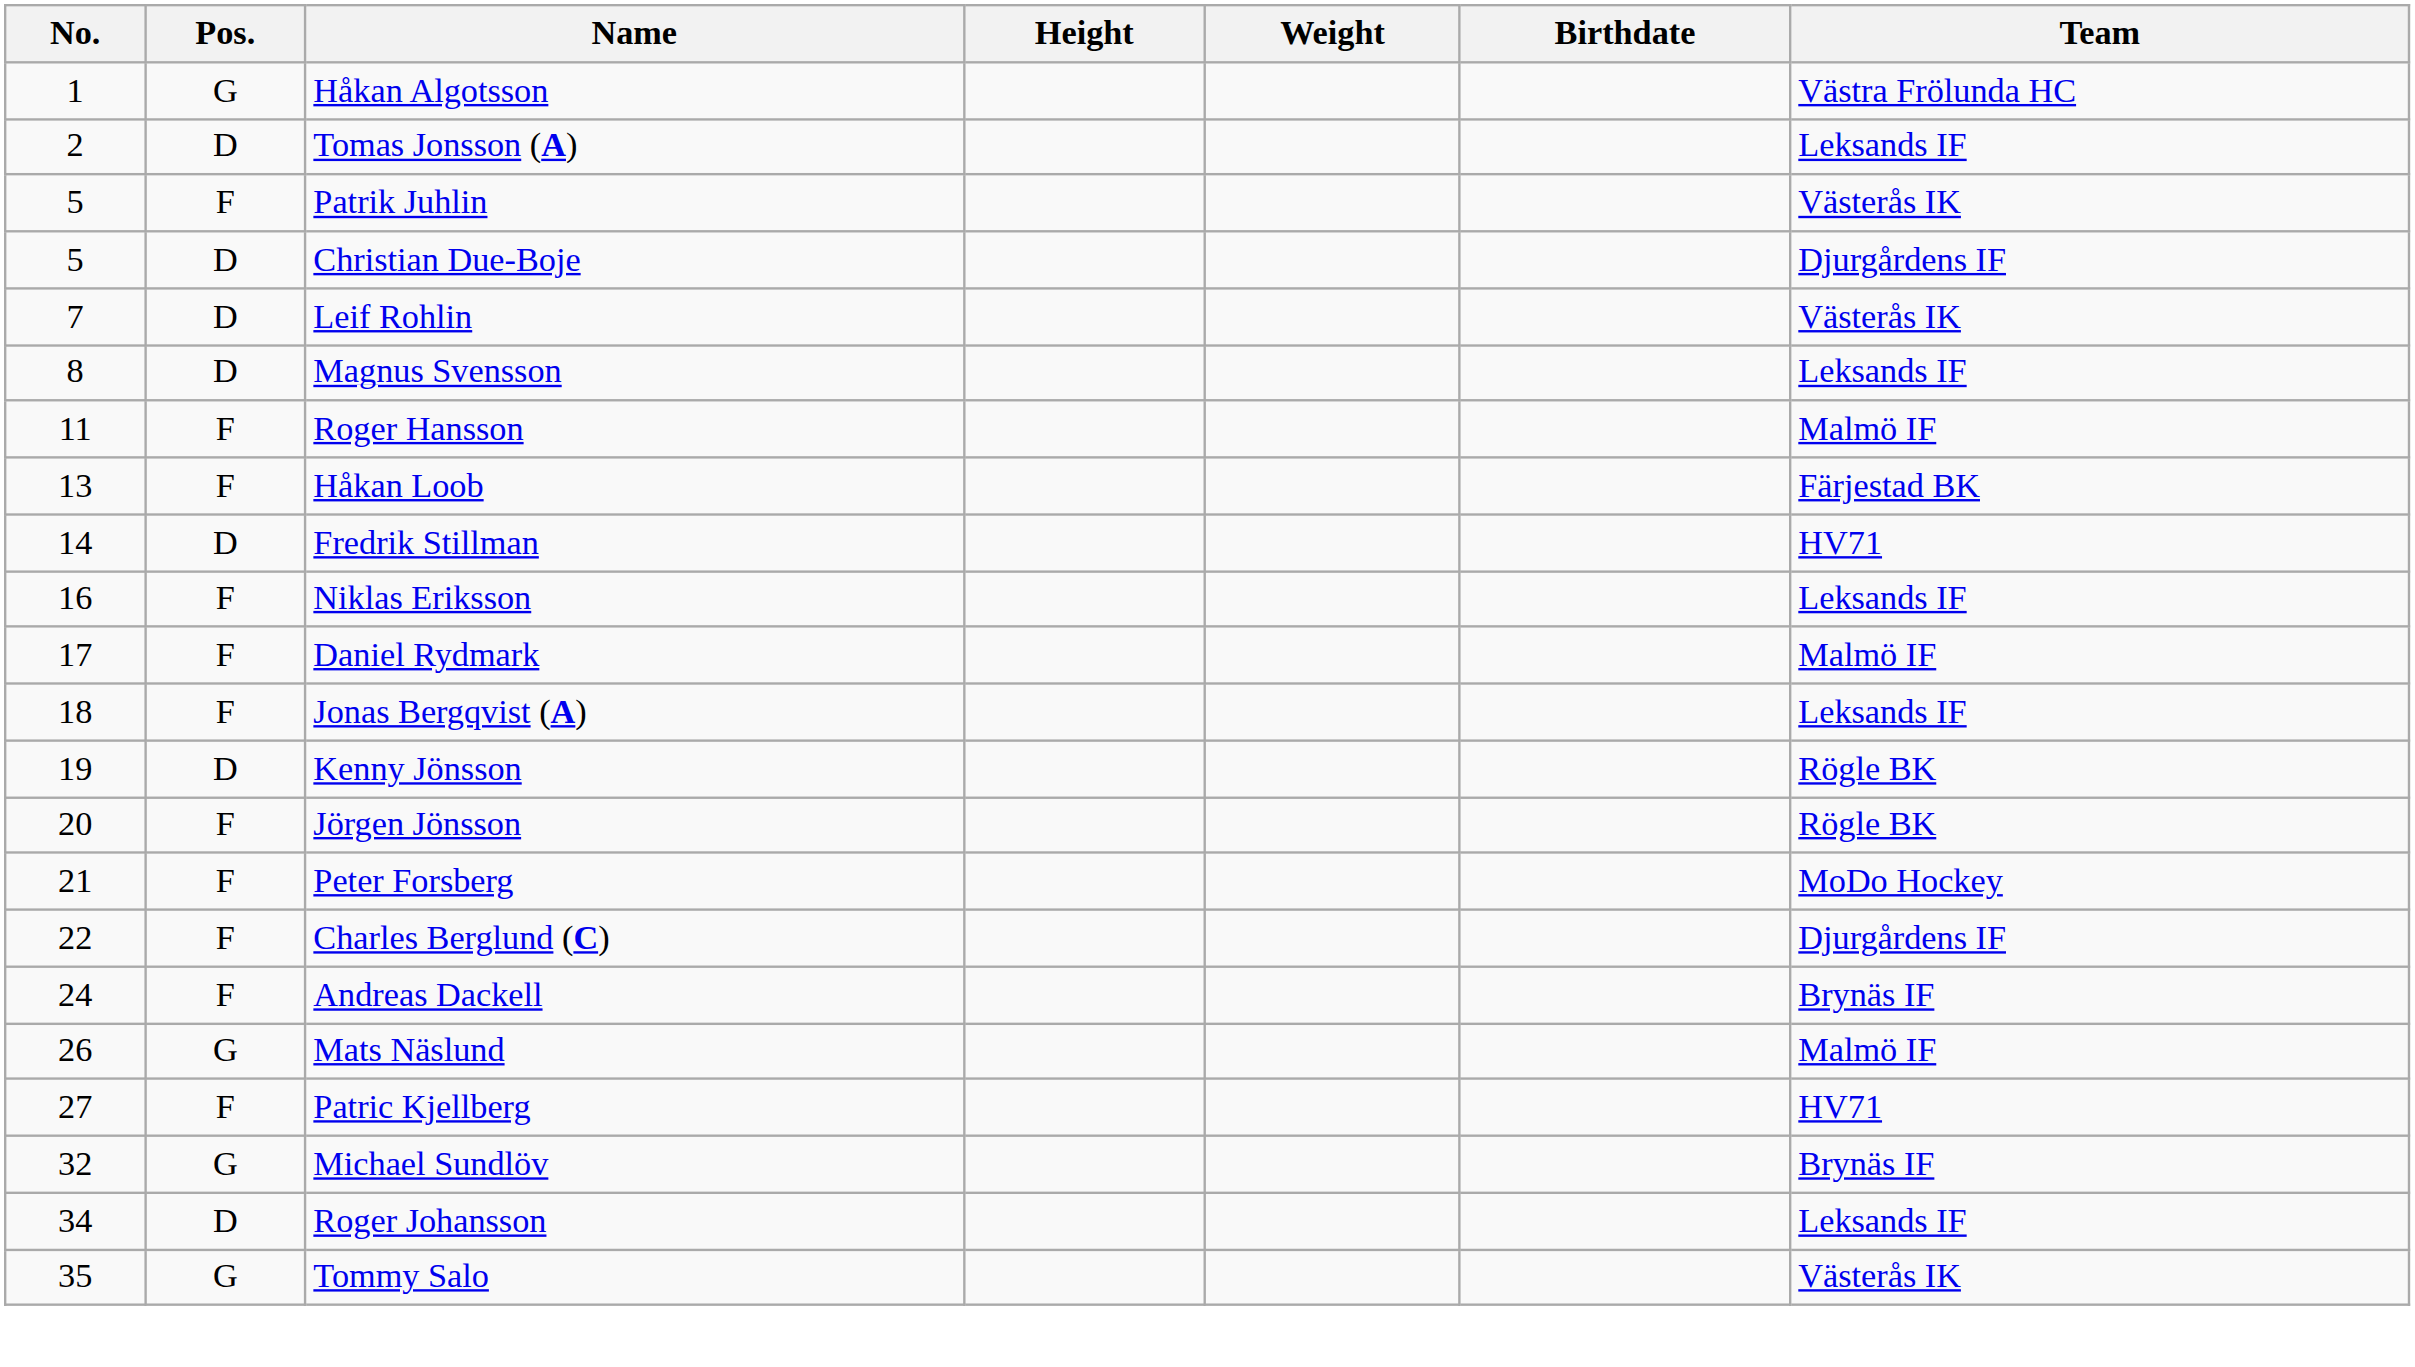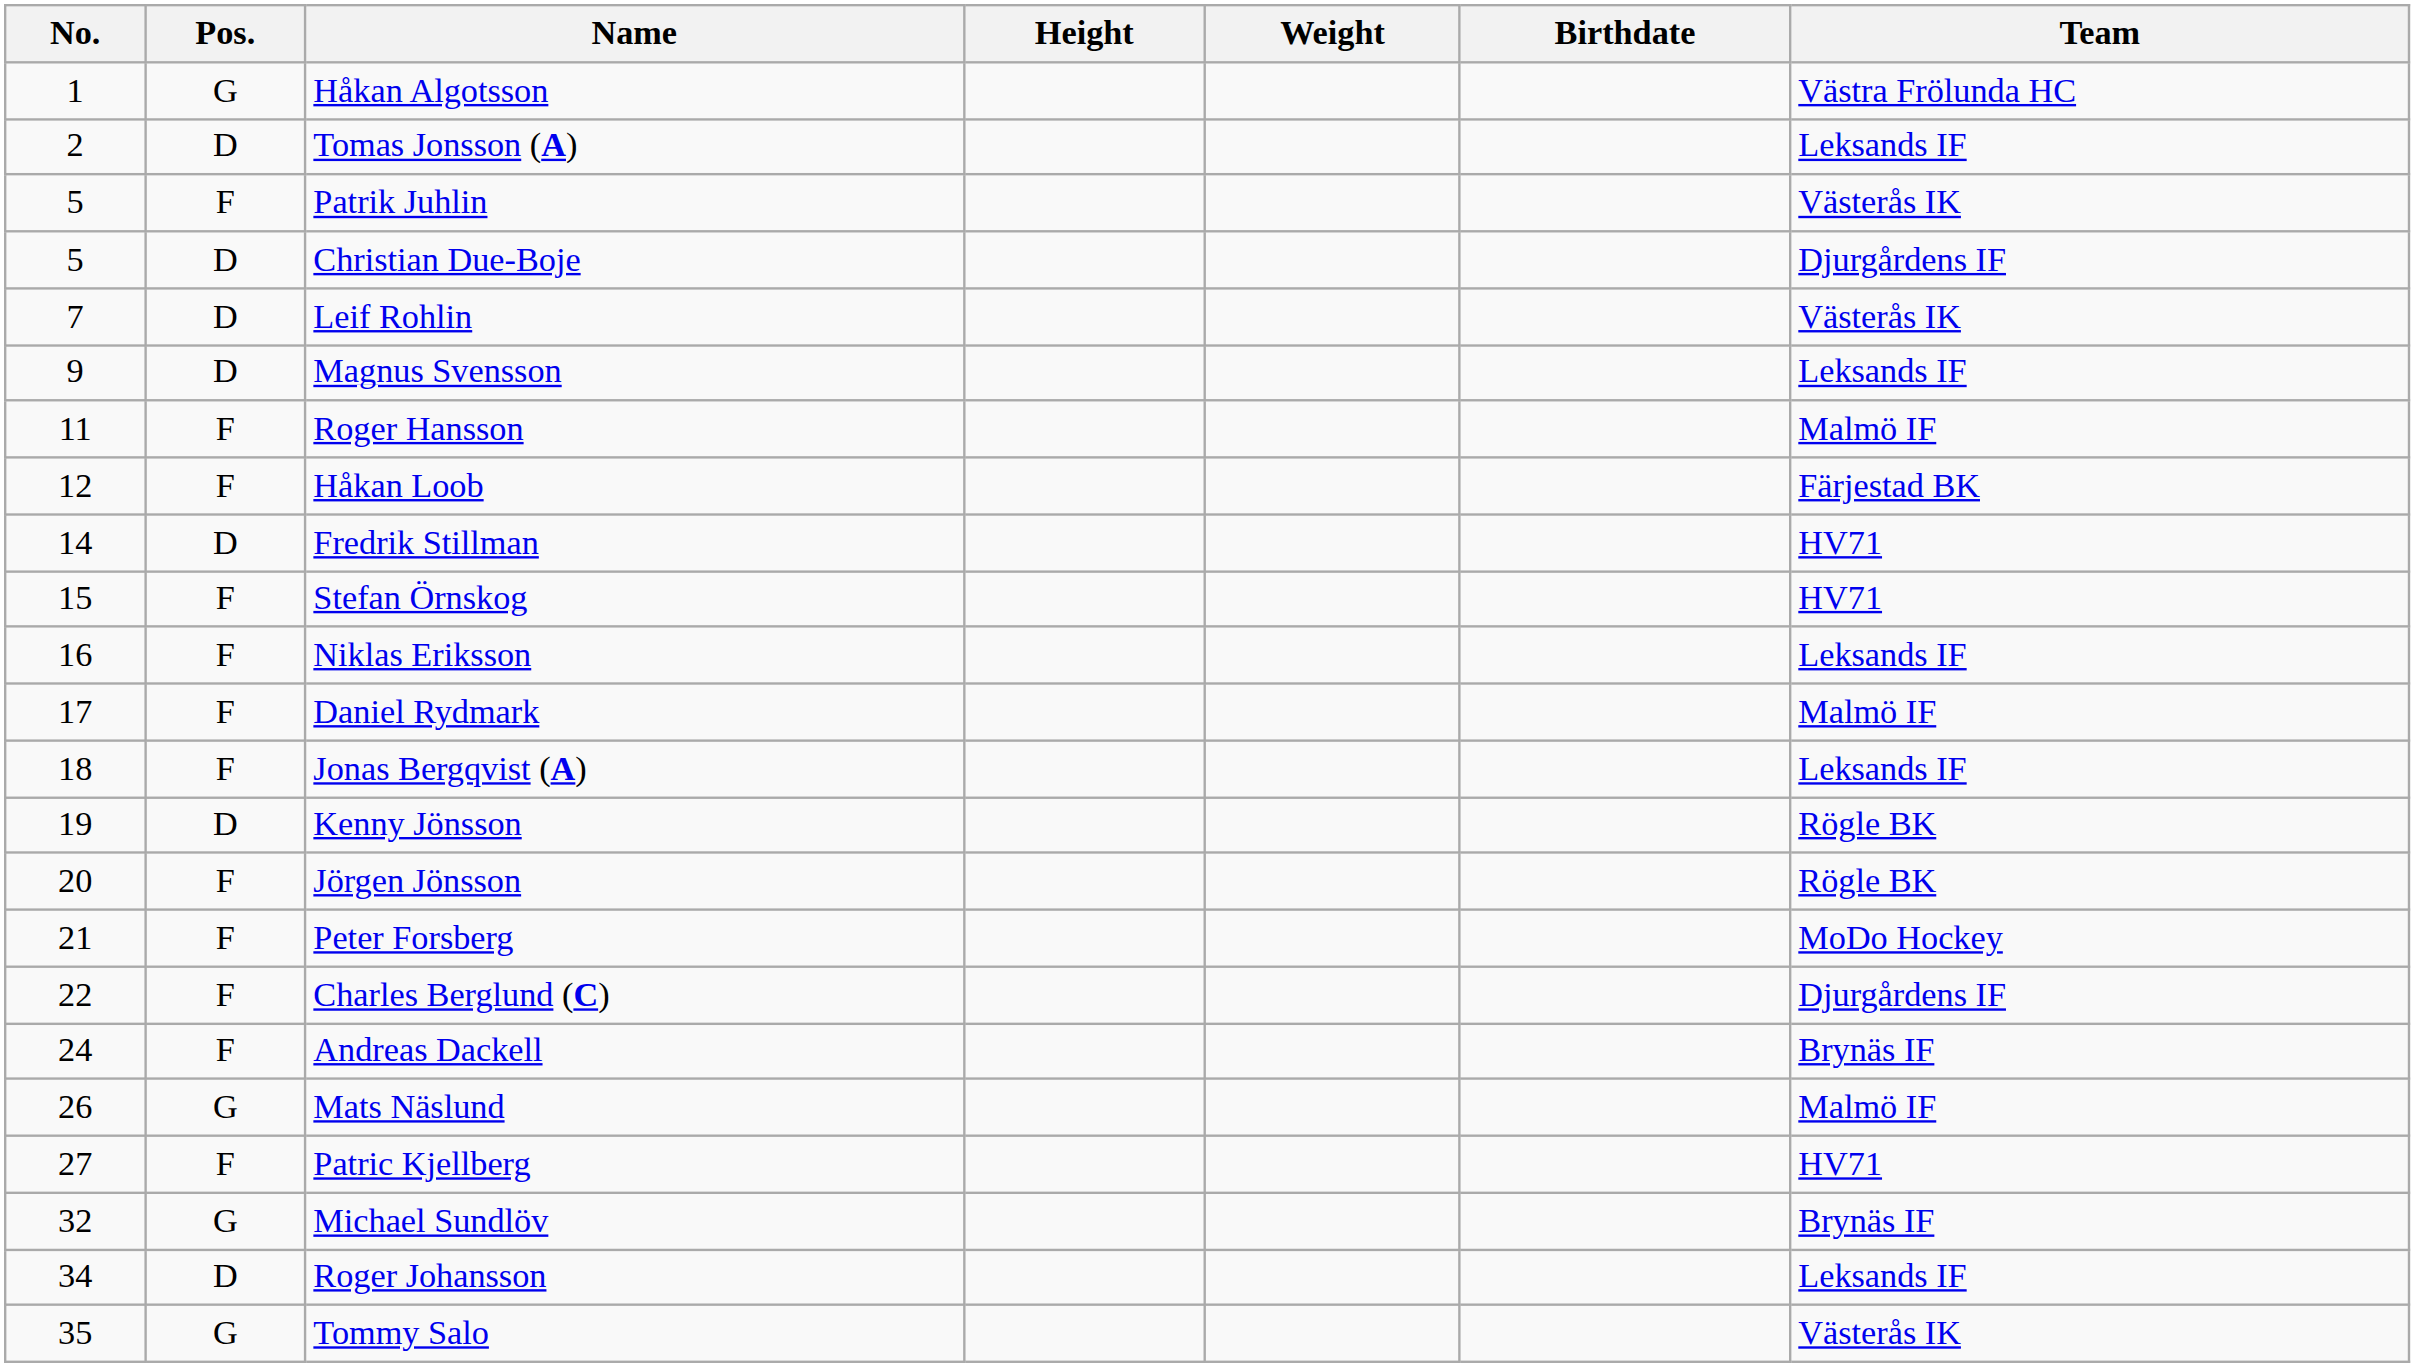Magnus Svensson | No.: 8 -> 9
Håkan Loob | No.: 13 -> 12
+ row: 15 | F | Stefan Örnskog | HV71
